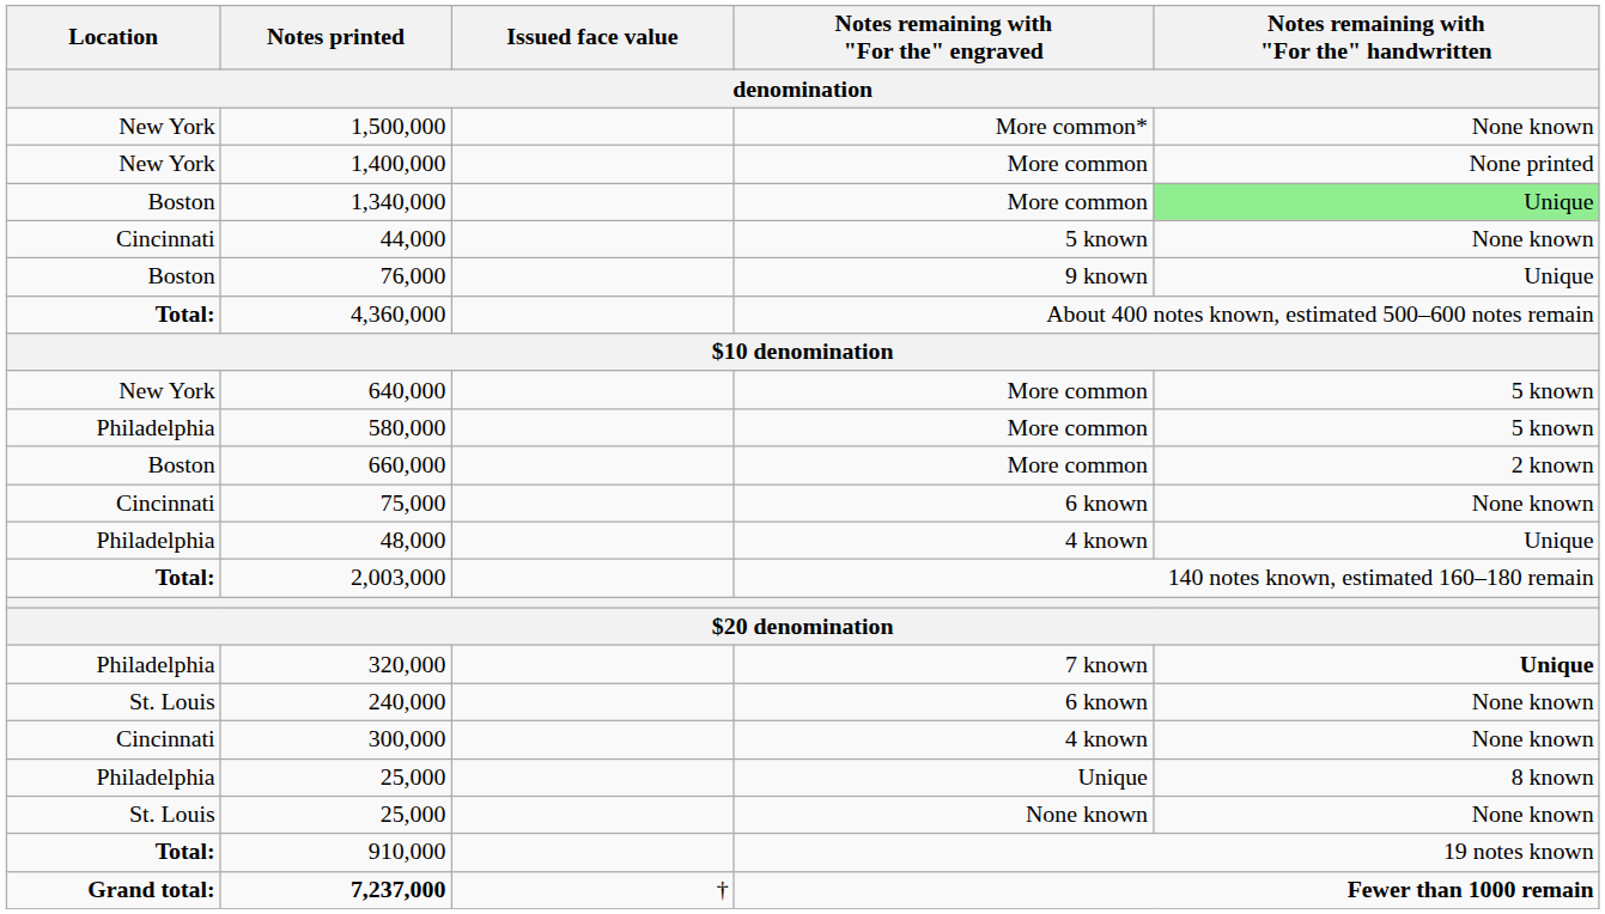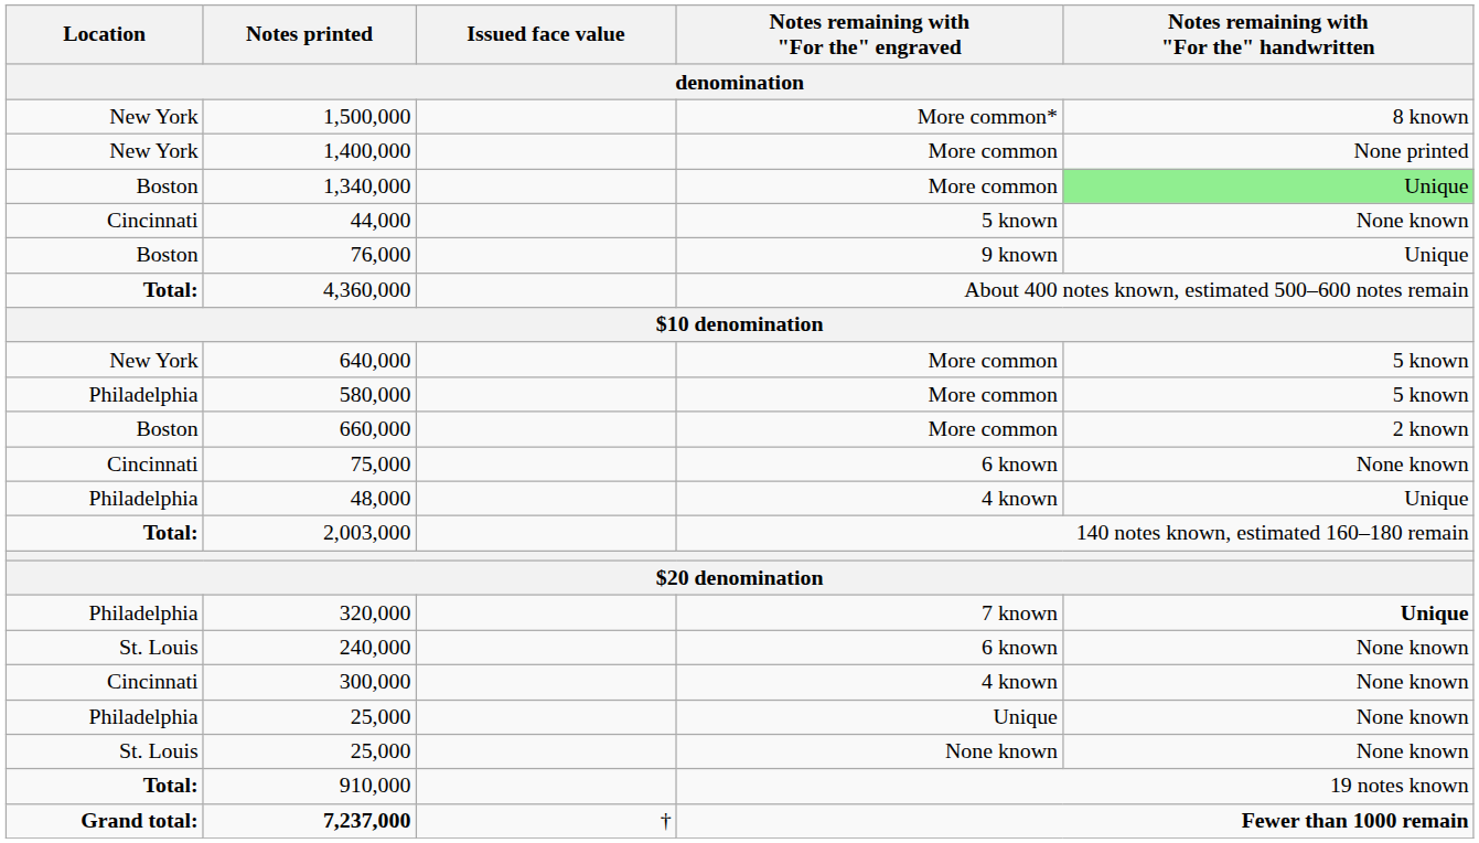1,500,000 | Notes remaining with "For the" handwritten: None known -> 8 known
25,000 / Unique | Notes remaining with "For the" handwritten: 8 known -> None known
